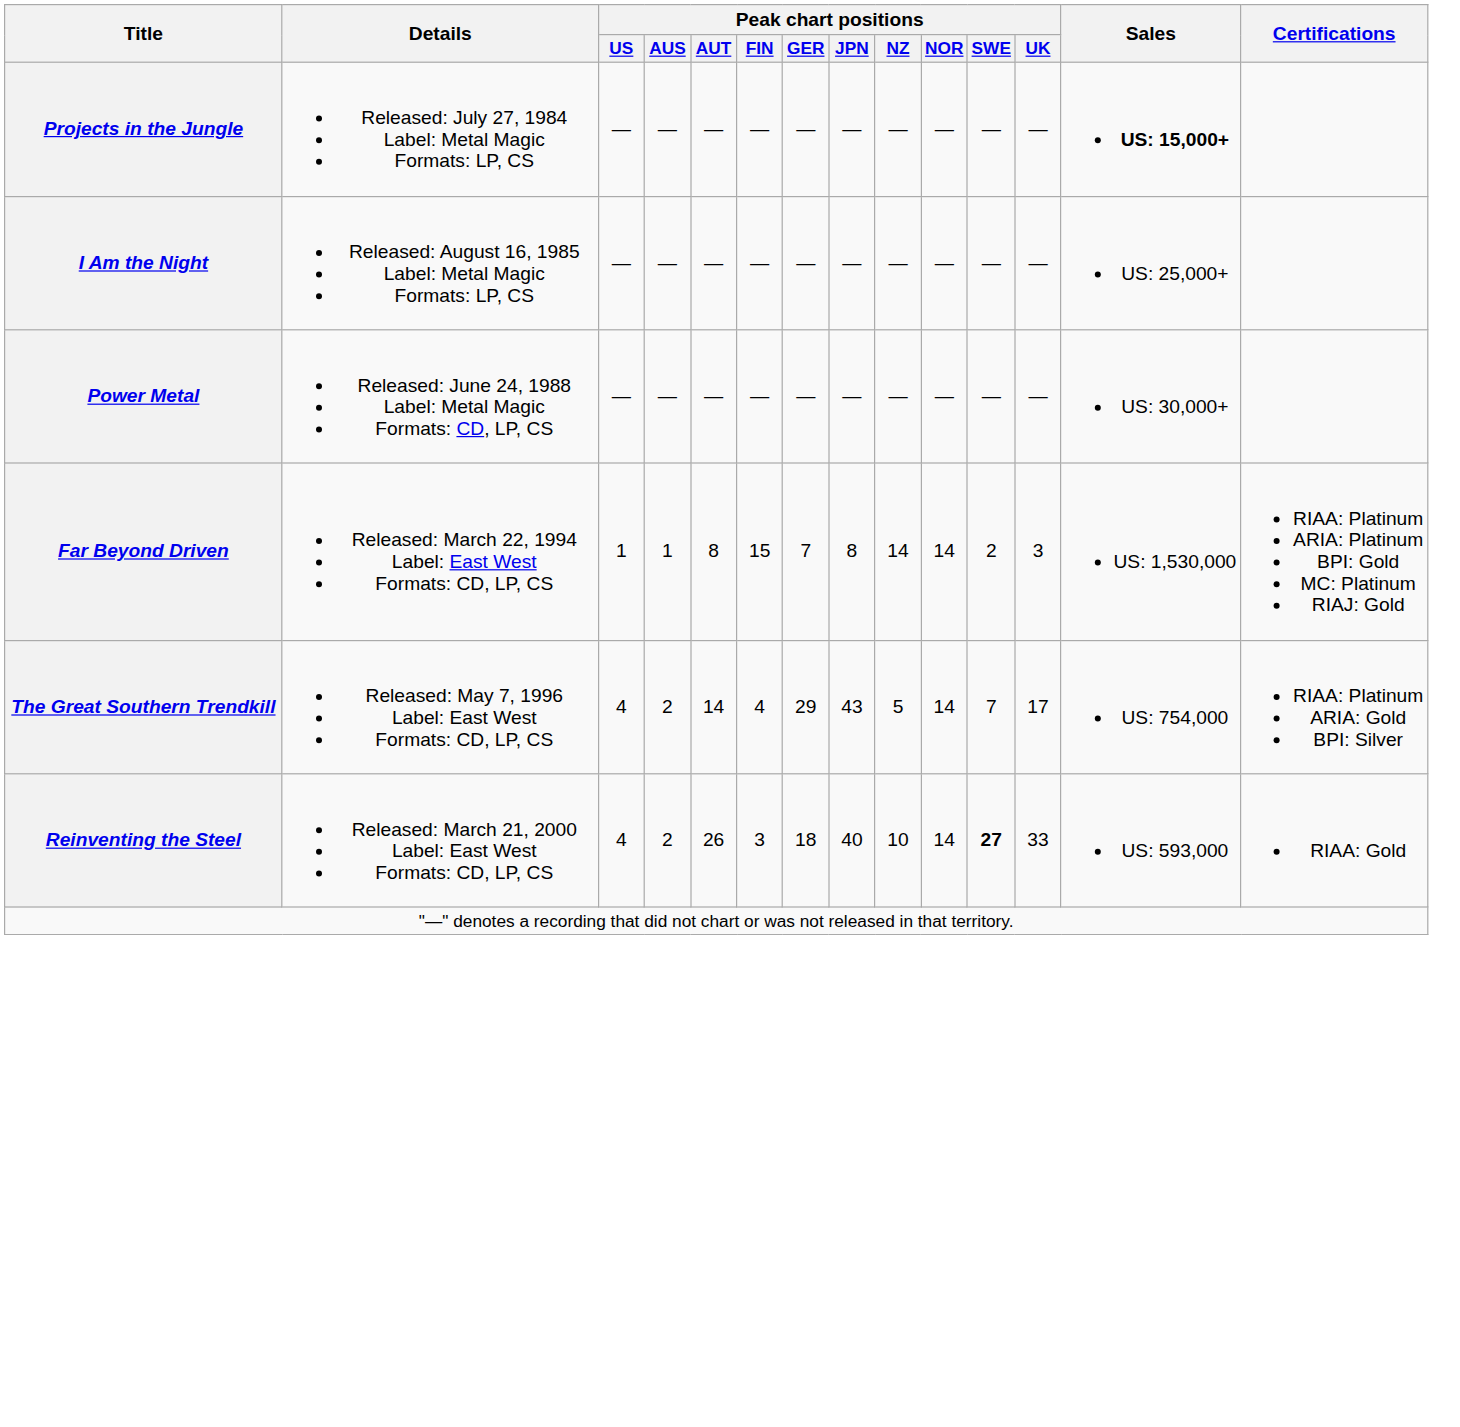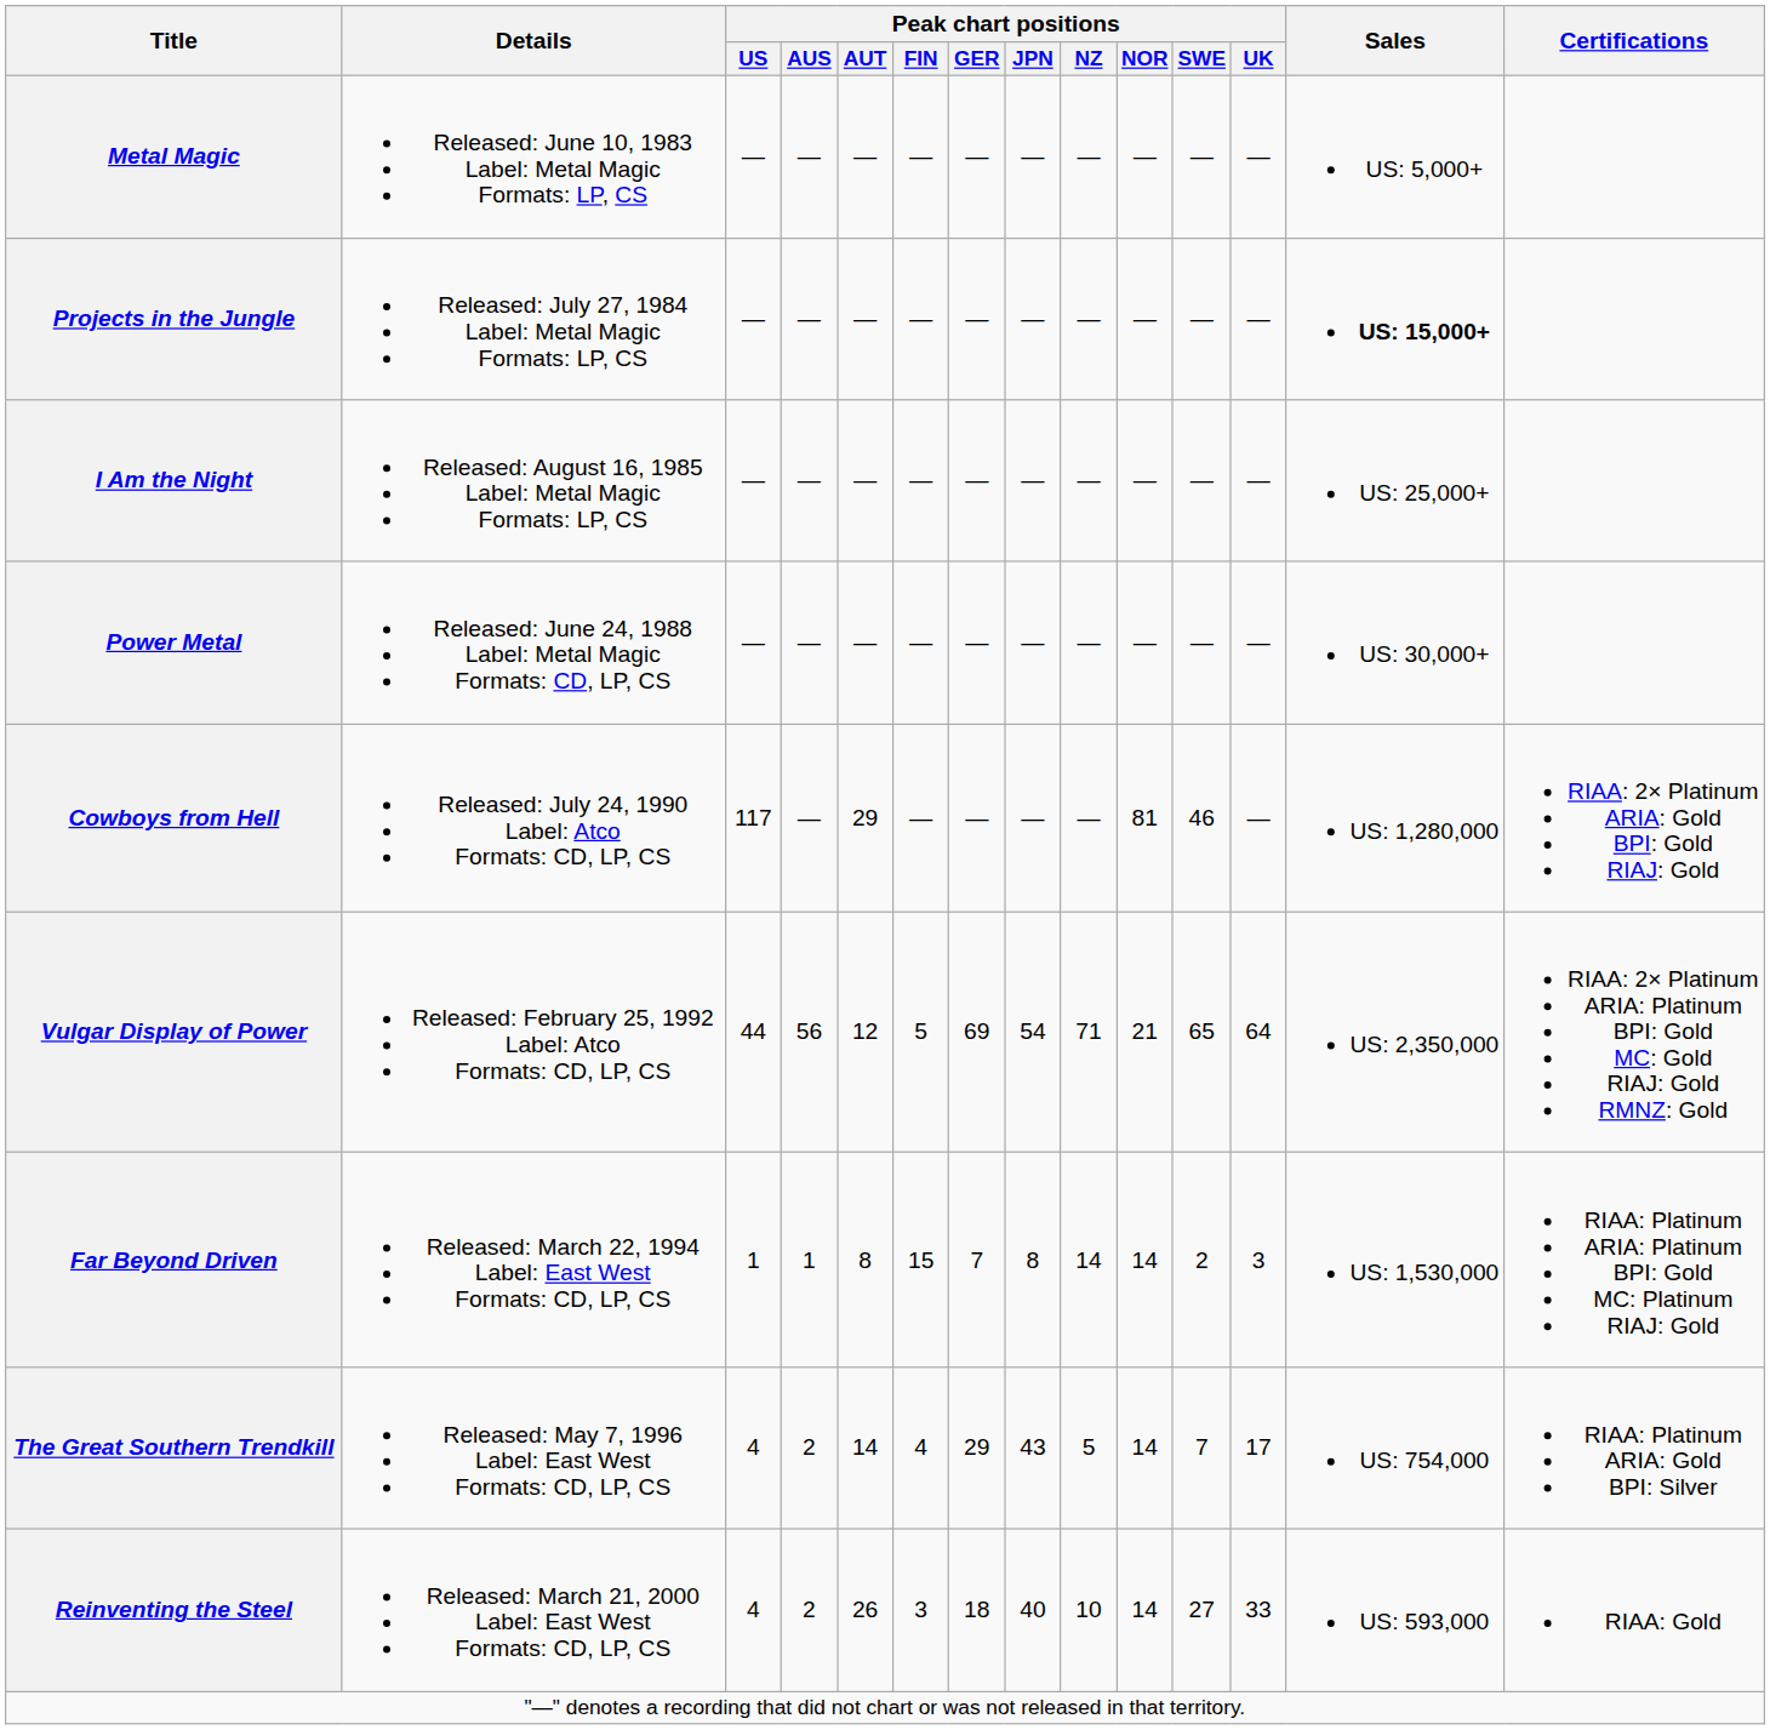+ row: Metal Magic | Released: June 10, 1983 Label: Metal Magic Formats: LP, CS | — | — | — | — | — | — | — | — | — | — | US: 5,000+
+ row: Cowboys from Hell | Released: July 24, 1990 Label: Atco Formats: CD, LP, CS | 117 | — | 29 | — | — | — | — | 81 | 46 | — | US: 1,280,000 | RIAA: 2× Platinum ARIA: Gold BPI: Gold RIAJ: Gold
+ row: Vulgar Display of Power | Released: February 25, 1992 Label: Atco Formats: CD, LP, CS | 44 | 56 | 12 | 5 | 69 | 54 | 71 | 21 | 65 | 64 | US: 2,350,000 | RIAA: 2× Platinum ARIA: Platinum BPI: Gold MC: Gold RIAJ: Gold RMNZ: Gold
Reinventing the Steel | Peak chart positions / SWE: bold -> normal
